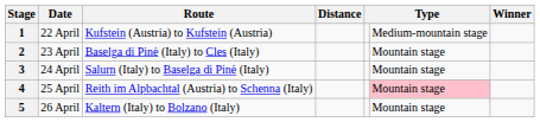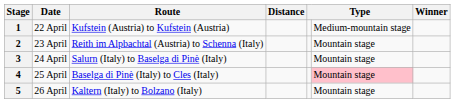2 | Route: Baselga di Pinè (Italy) to Cles (Italy) -> Reith im Alpbachtal (Austria) to Schenna (Italy)
4 | Route: Reith im Alpbachtal (Austria) to Schenna (Italy) -> Baselga di Pinè (Italy) to Cles (Italy)
